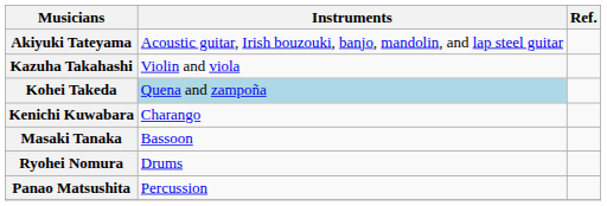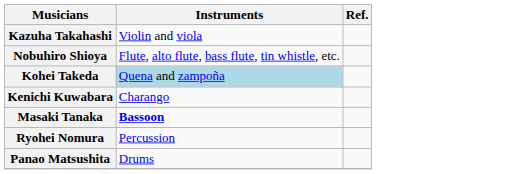- row: Akiyuki Tateyama | Acoustic guitar, Irish bouzouki, banjo, mandolin, and lap steel guitar
+ row: Nobuhiro Shioya | Flute, alto flute, bass flute, tin whistle, etc.
Masaki Tanaka | Instruments: normal -> bold
Ryohei Nomura | Instruments: Drums -> Percussion
Panao Matsushita | Instruments: Percussion -> Drums
